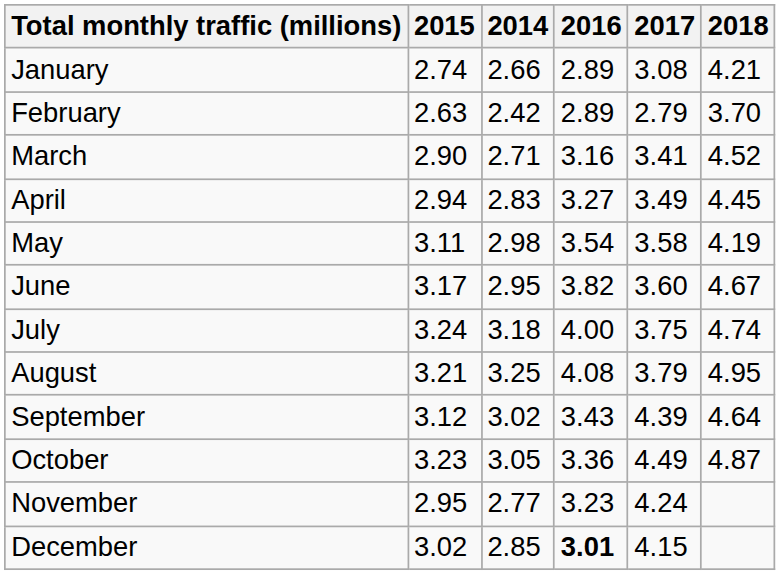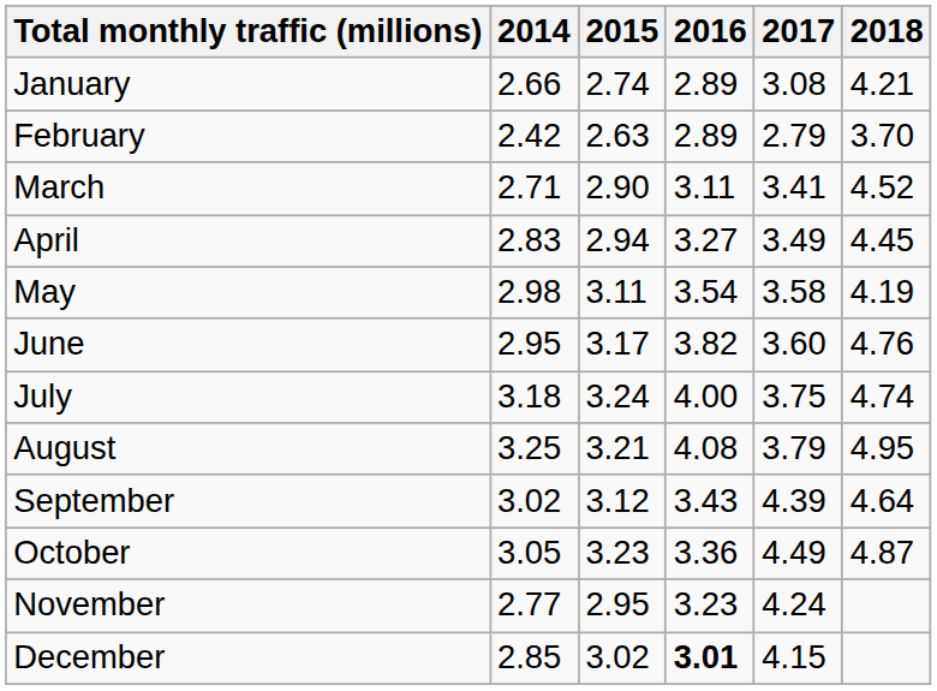columns swapped: 2014 <-> 2015
March | 2016: 3.16 -> 3.11
June | 2018: 4.67 -> 4.76
